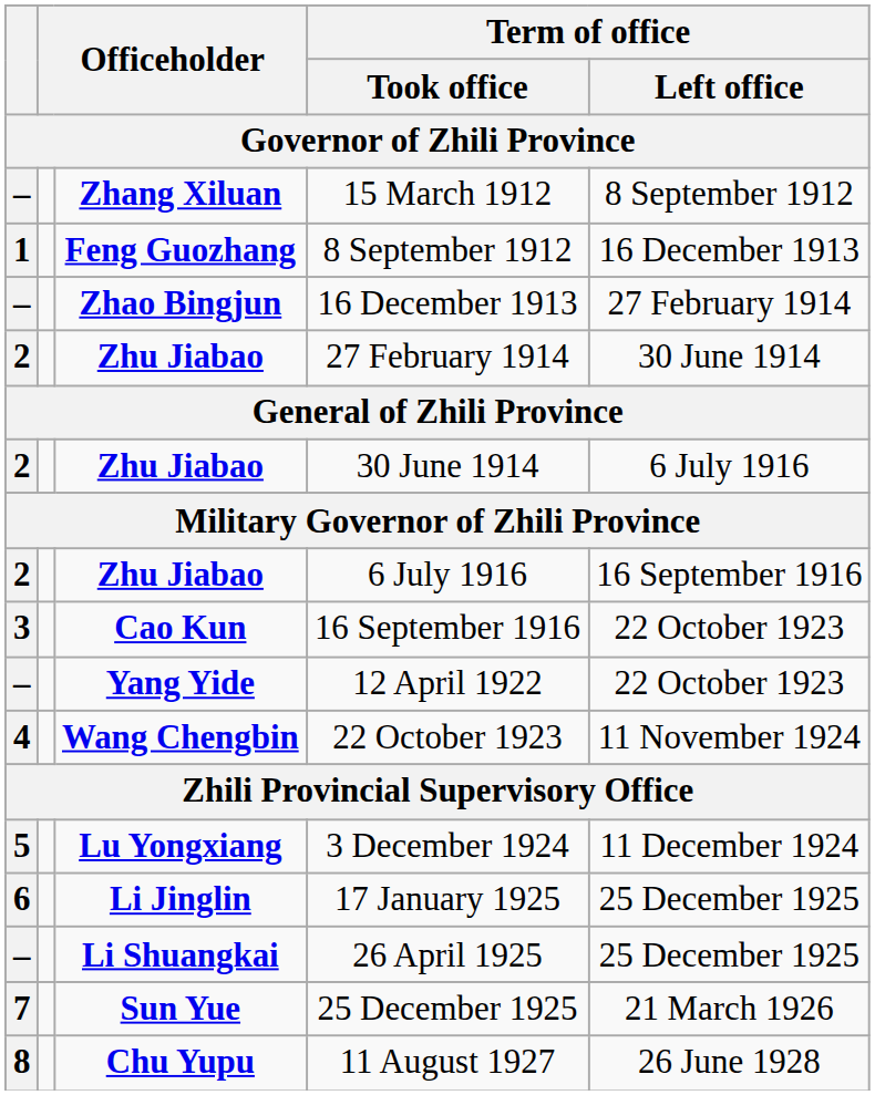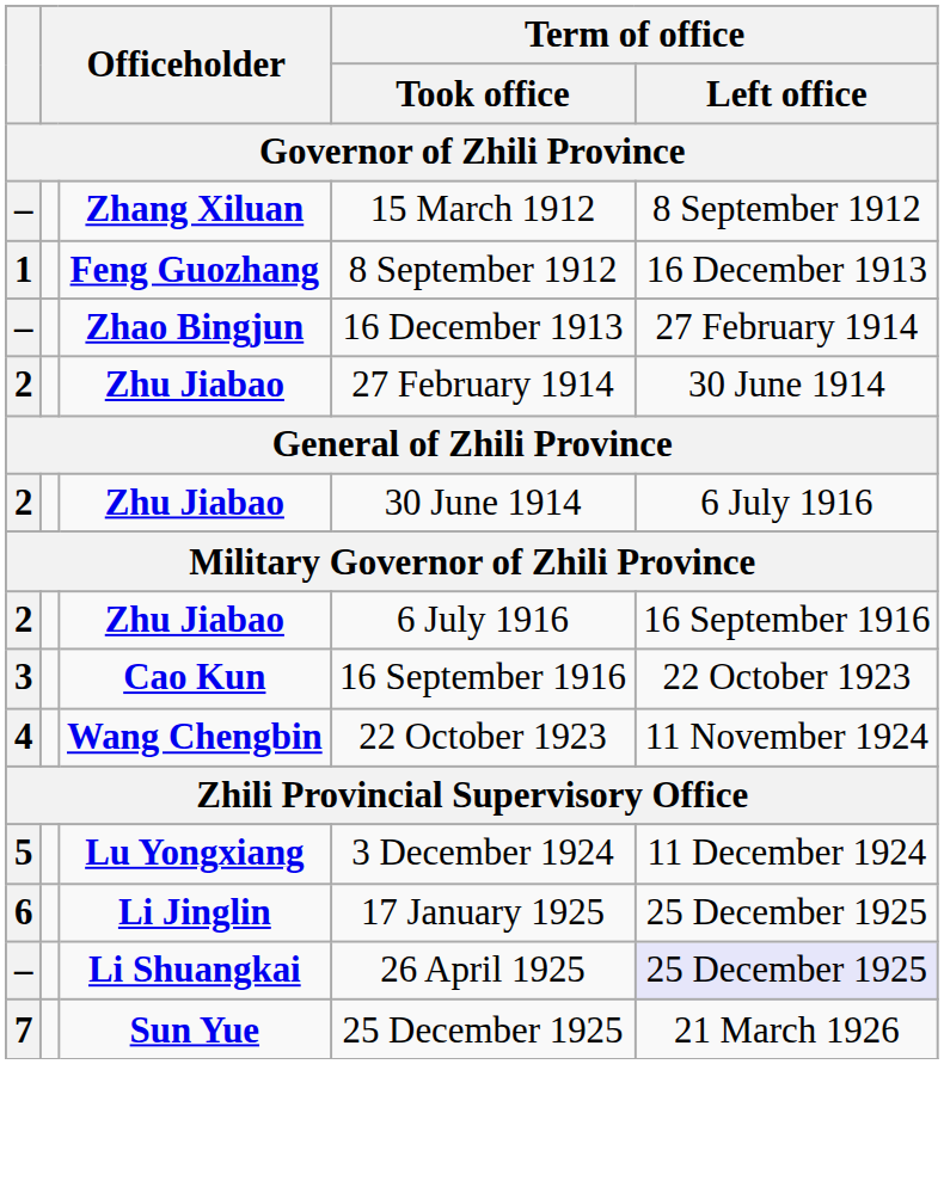- row: – | Yang Yide | 12 April 1922 | 22 October 1923
26 April 1925 | Term of office / Left office: no background -> lavender background
- row: 8 | Chu Yupu | 11 August 1927 | 26 June 1928
